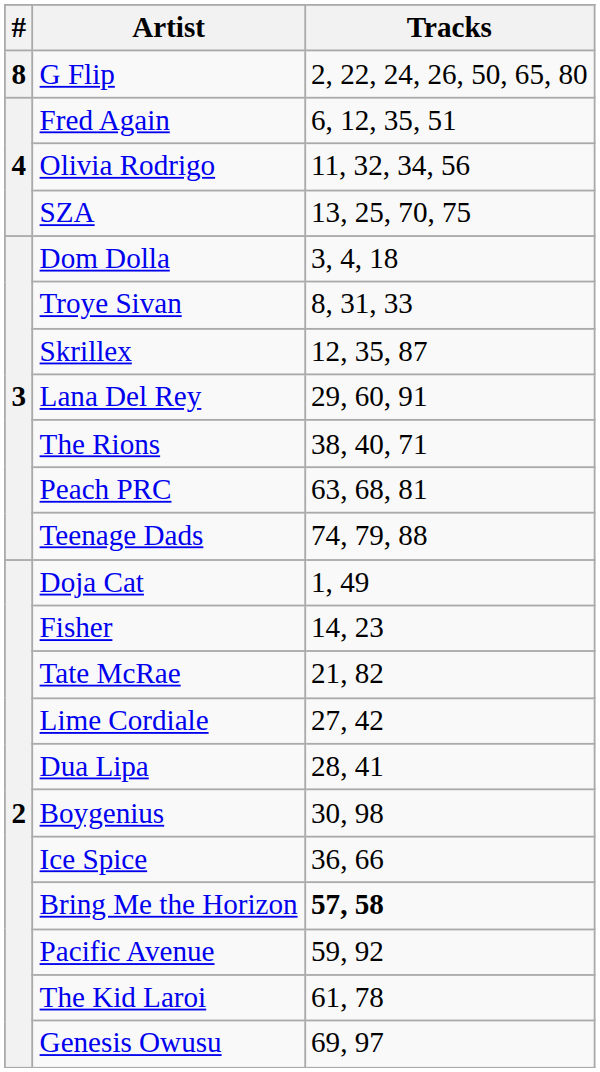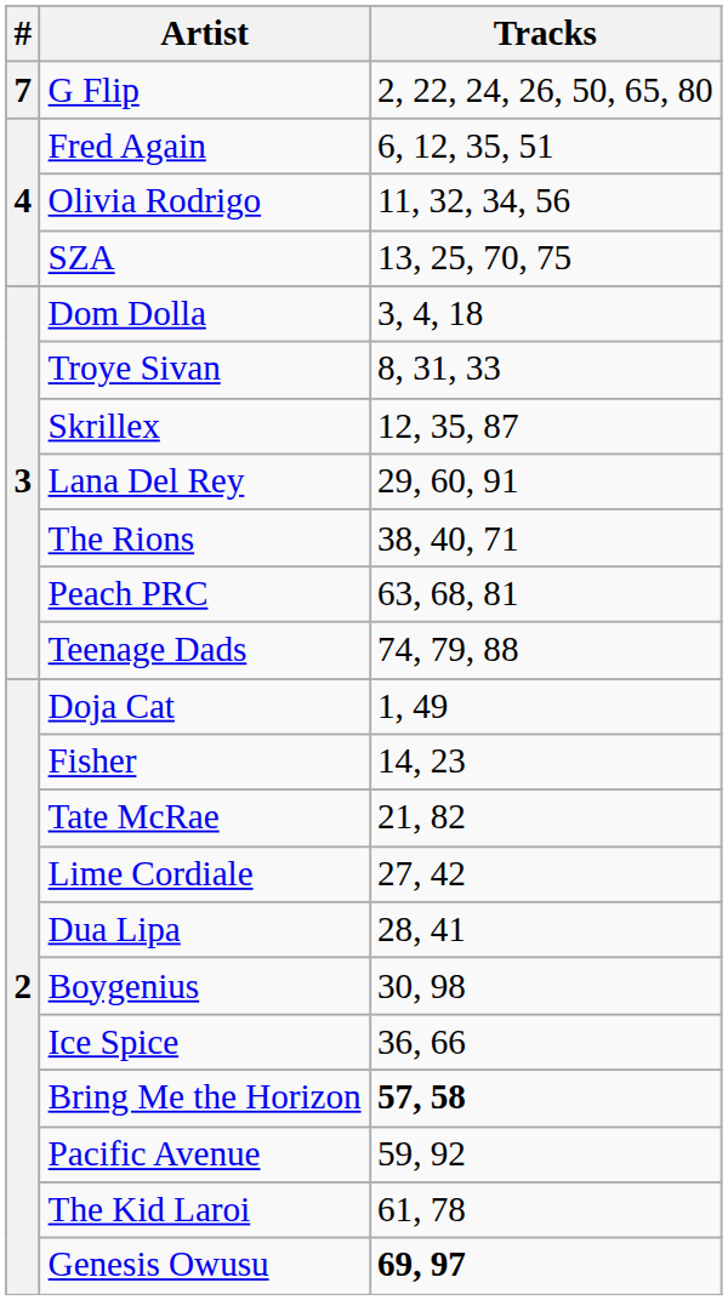G Flip | #: 8 -> 7
Genesis Owusu | Tracks: normal -> bold
